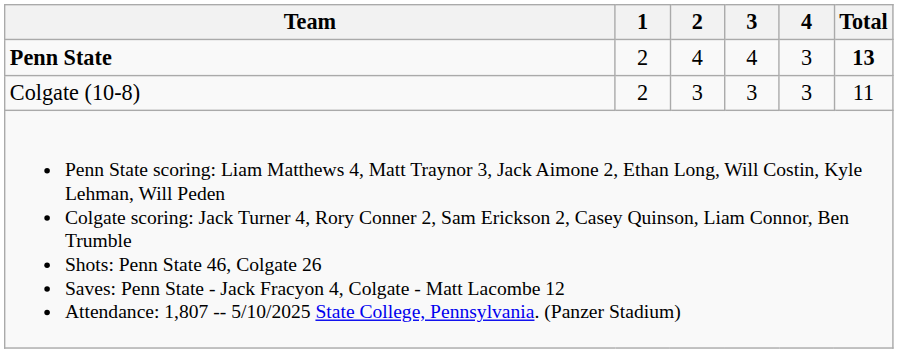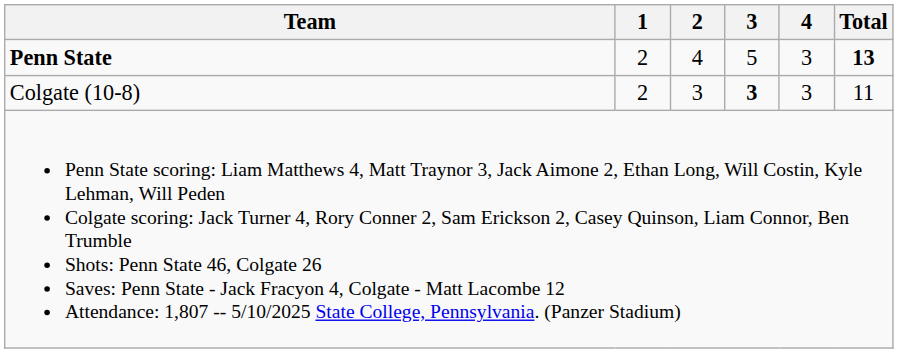Penn State | 3: 4 -> 5
Colgate (10-8) | 3: normal -> bold
